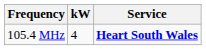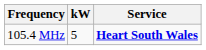105.4 MHz | kW: 4 -> 5
